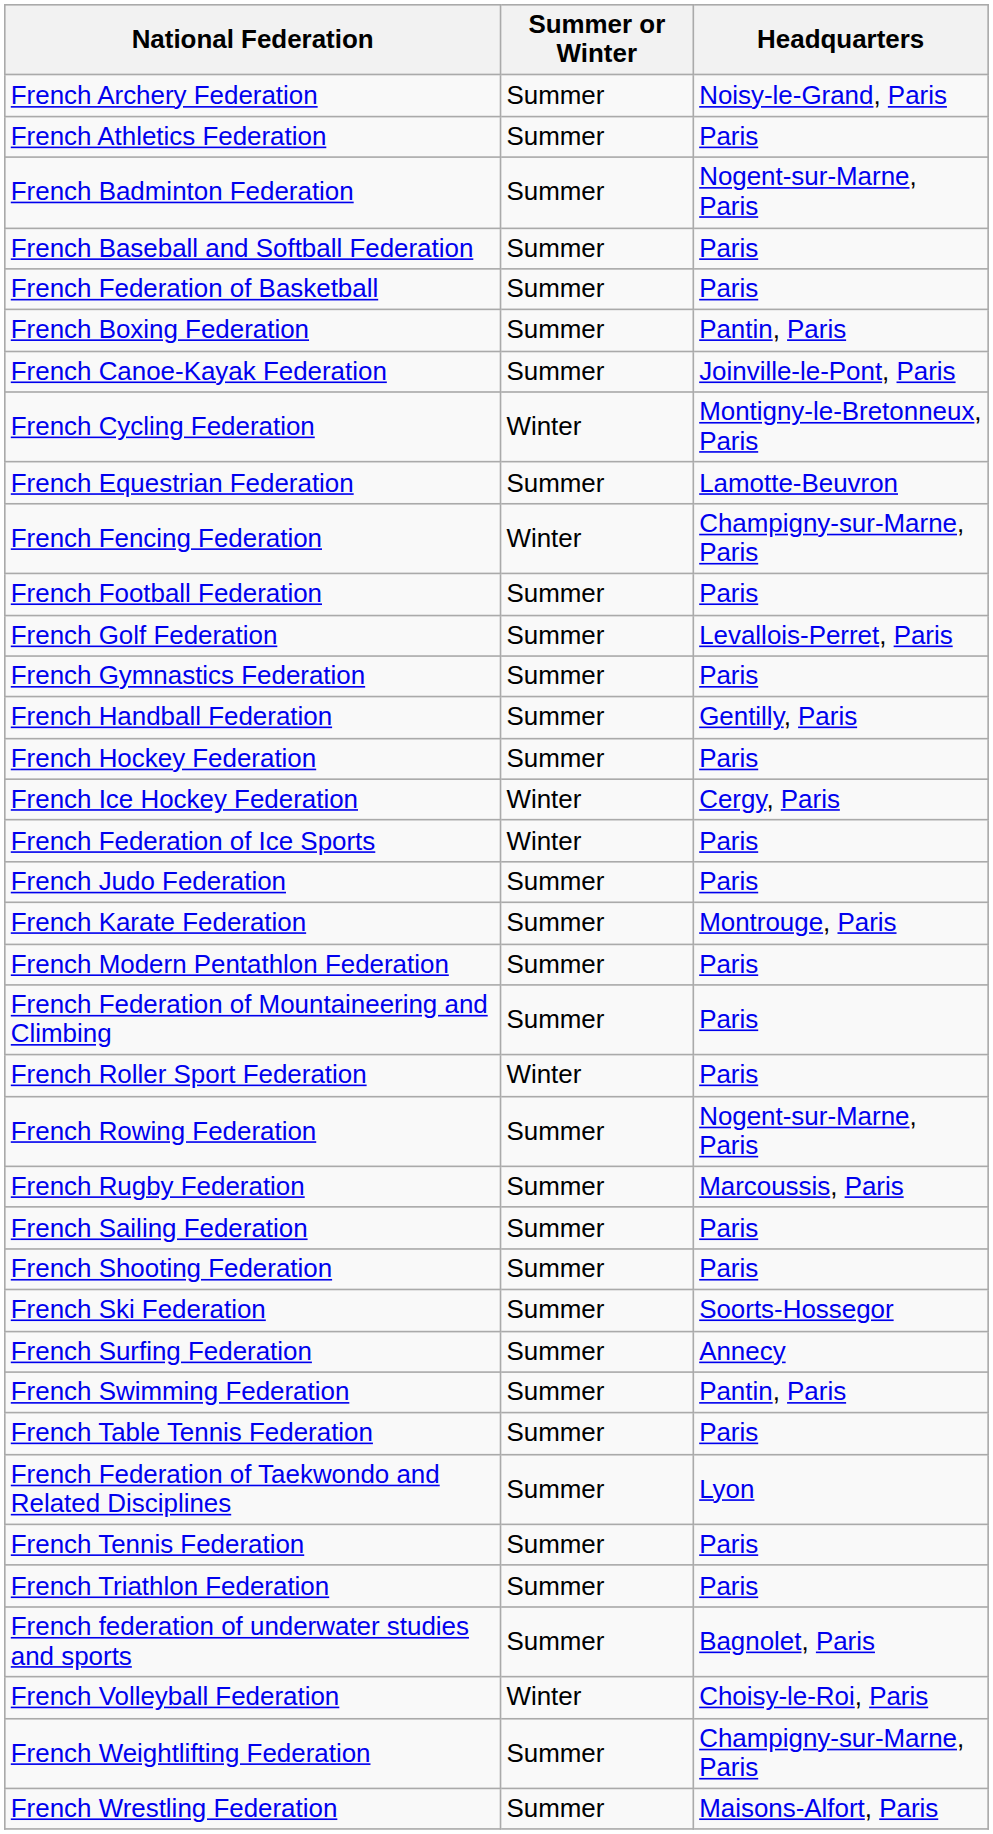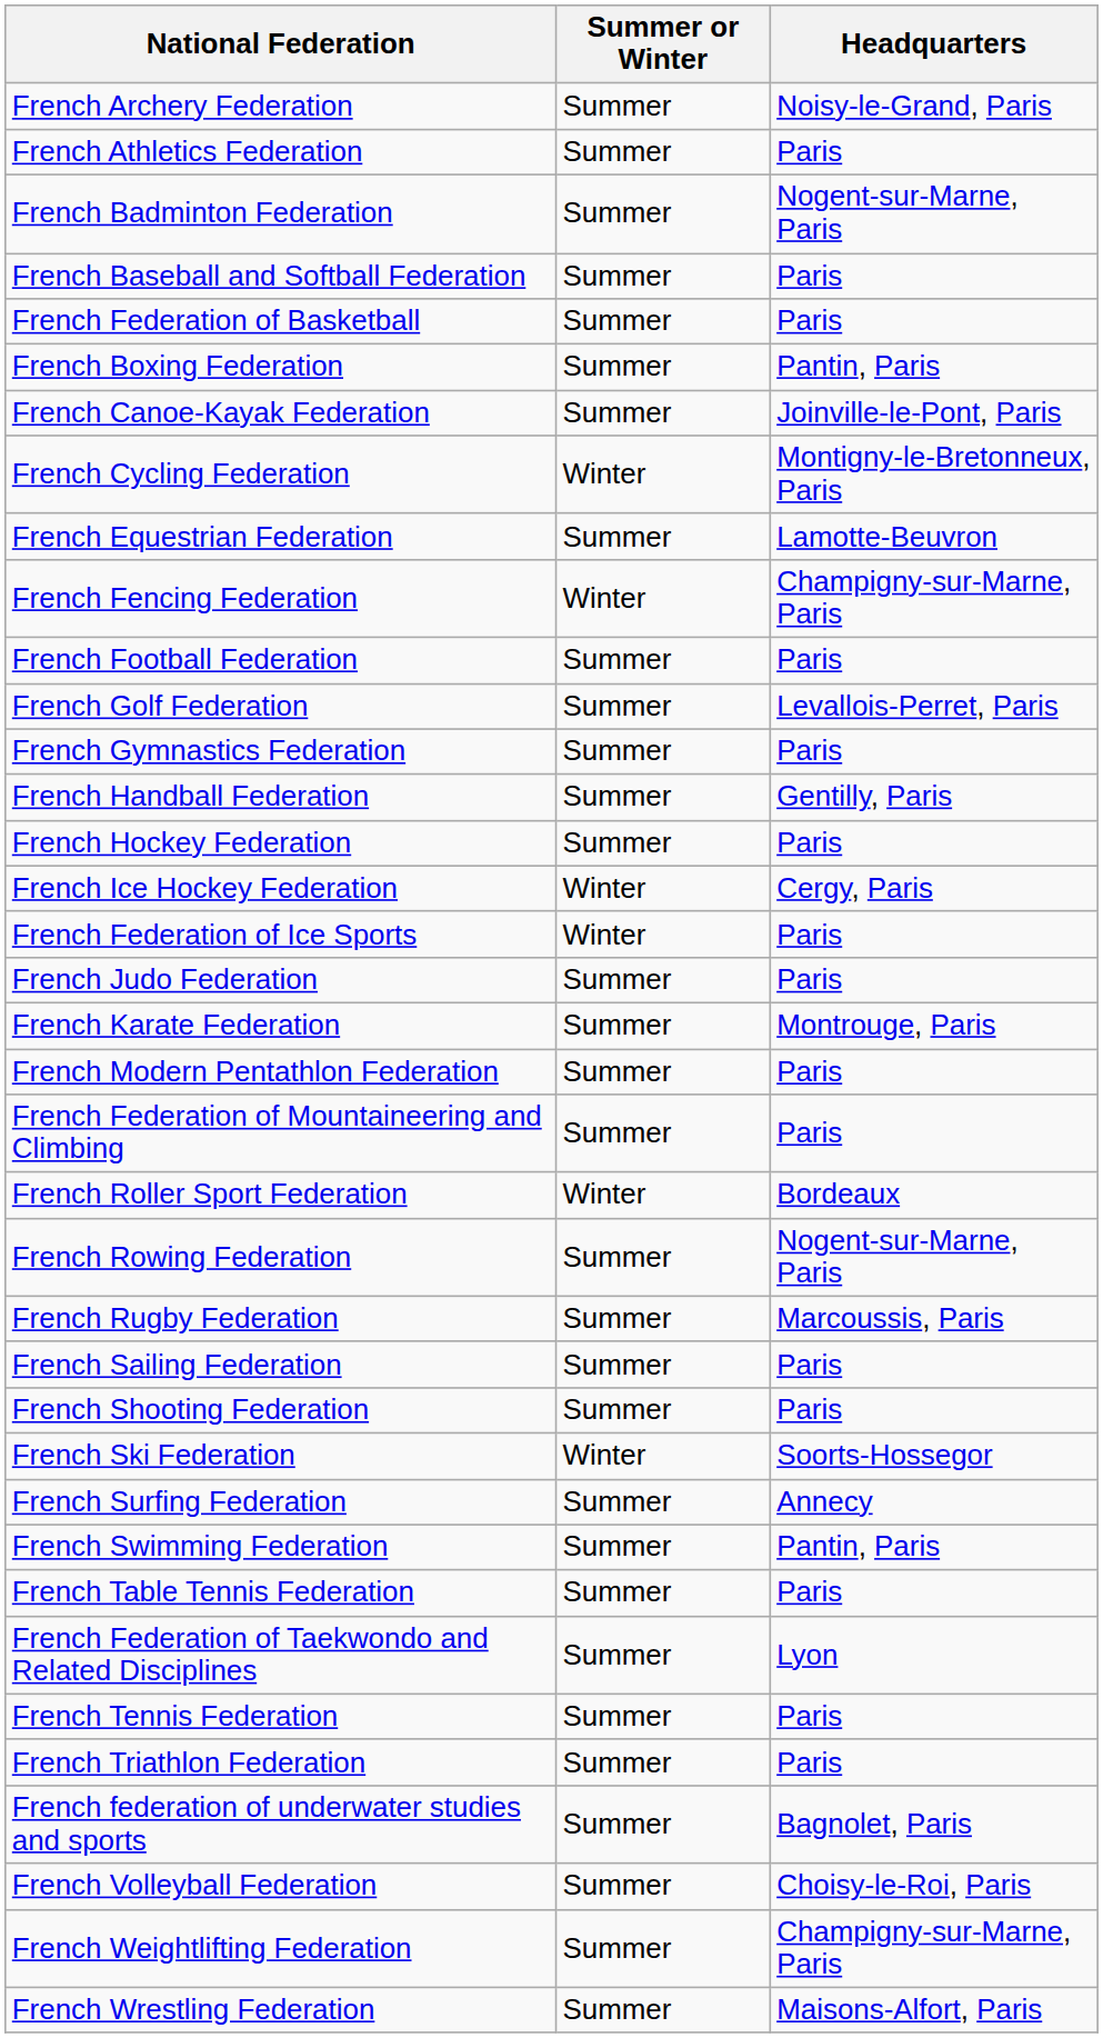French Roller Sport Federation | Headquarters: Paris -> Bordeaux
French Ski Federation | Summer or Winter: Summer -> Winter
French Volleyball Federation | Summer or Winter: Winter -> Summer
